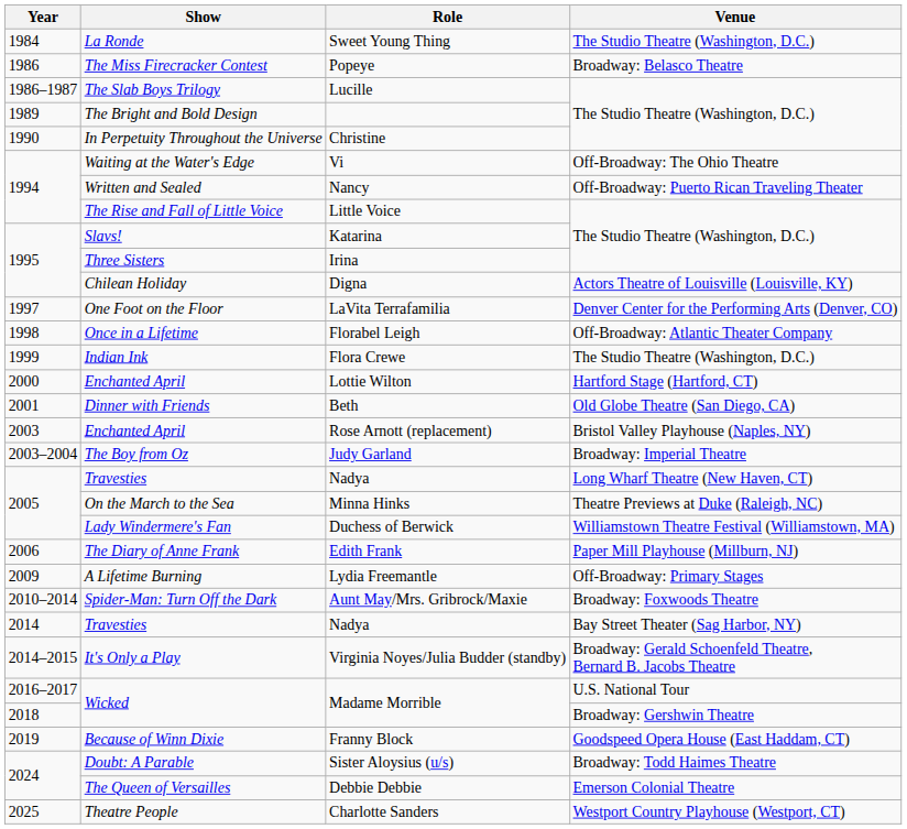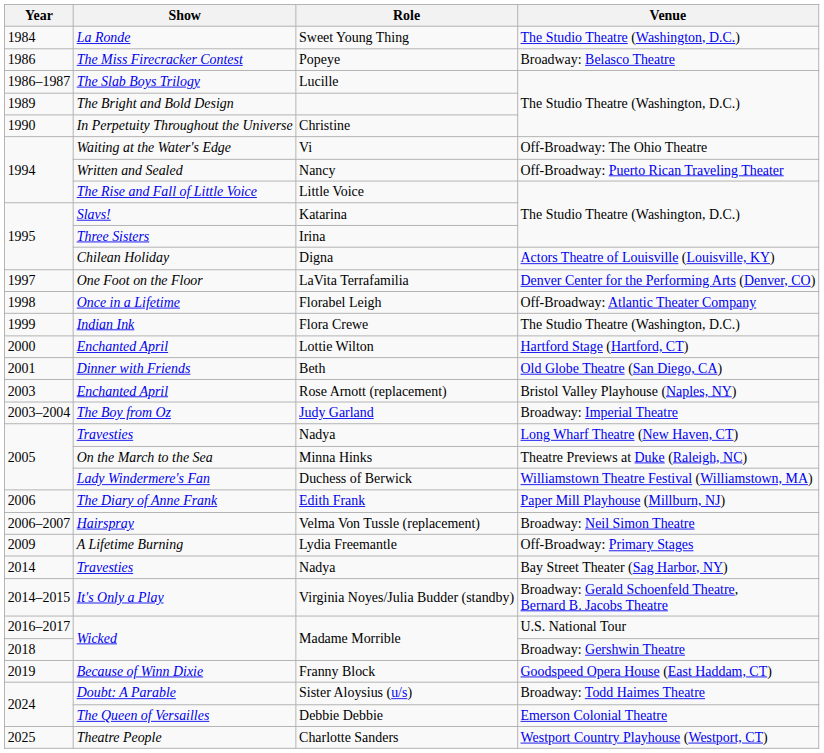+ row: 2006–2007 | Hairspray | Velma Von Tussle (replacement) | Broadway: Neil Simon Theatre
- row: 2010–2014 | Spider-Man: Turn Off the Dark | Aunt May/Mrs. Gribrock/Maxie | Broadway: Foxwoods Theatre
